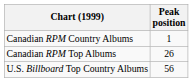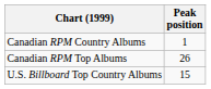U.S. Billboard Top Country Albums | Peak position: 56 -> 15
